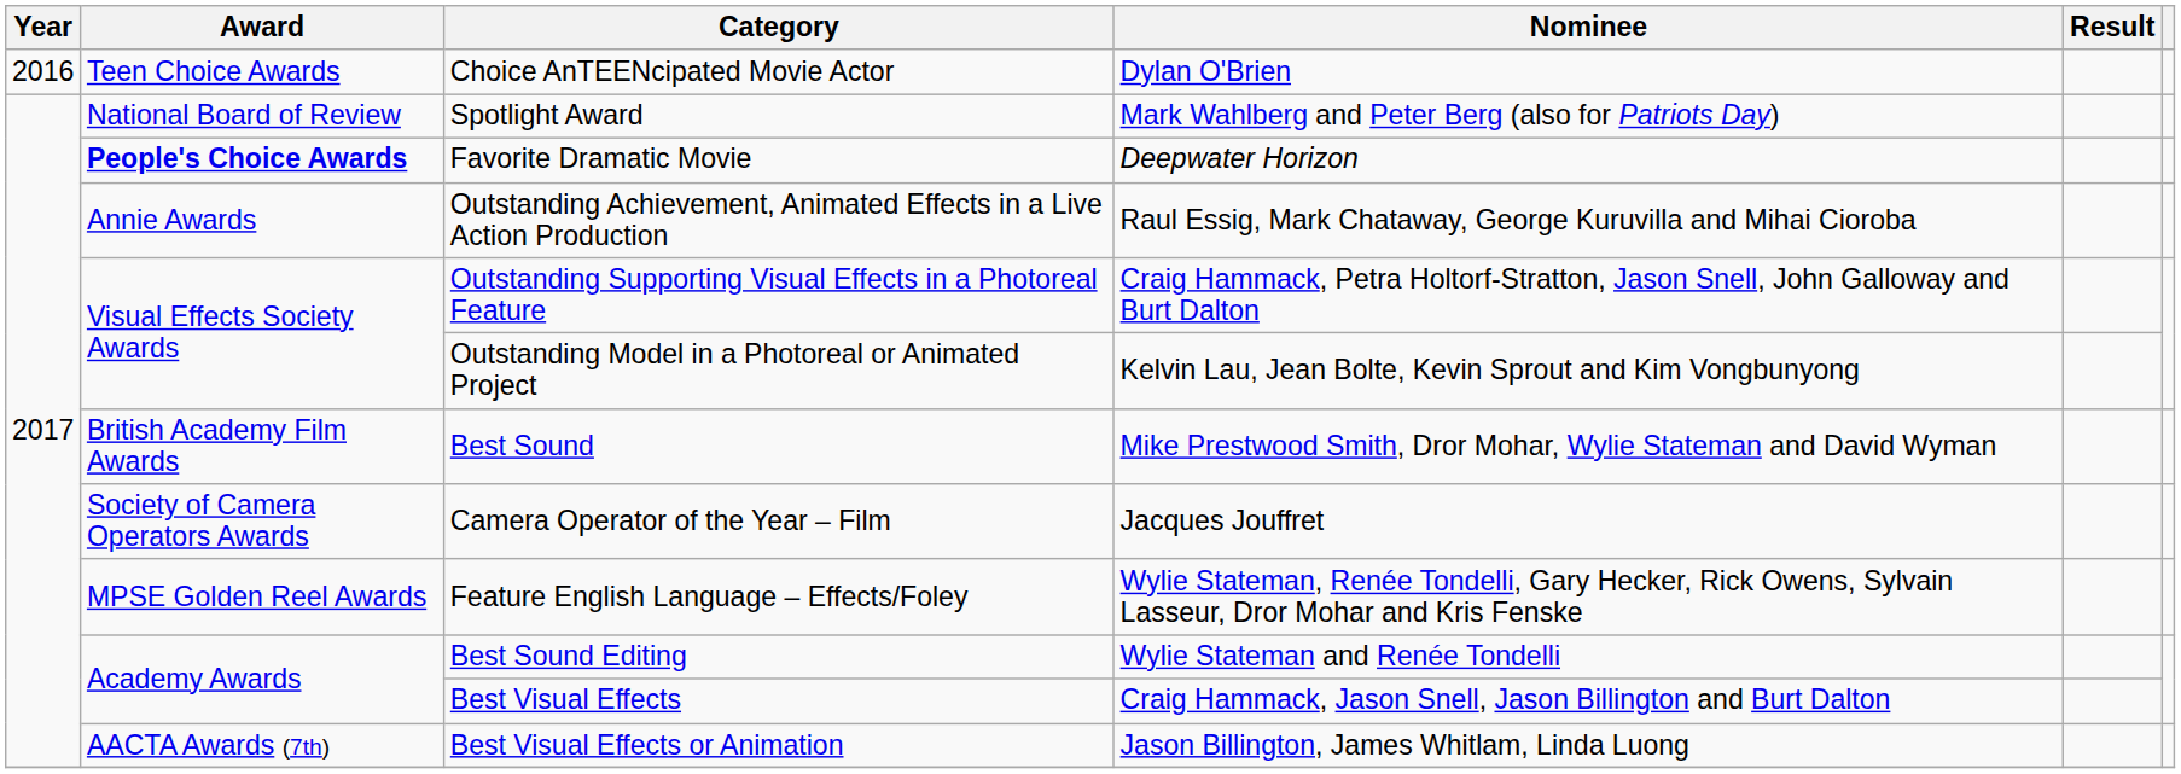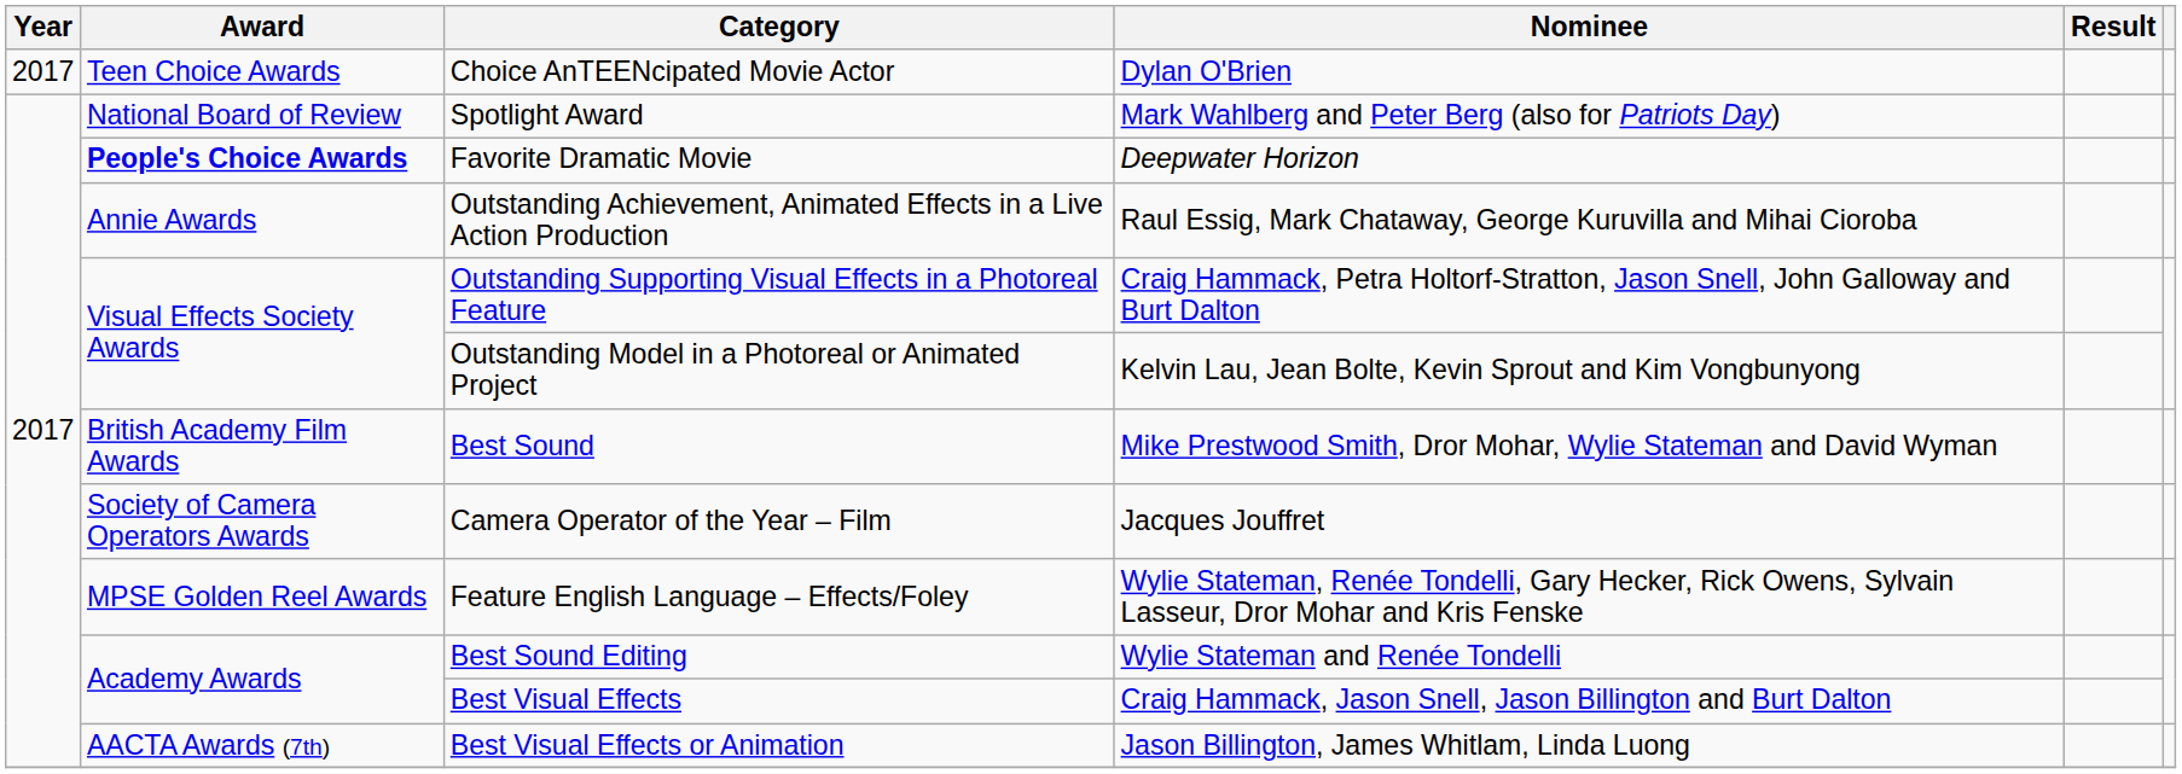Choice AnTEENcipated Movie Actor | Year: 2016 -> 2017
